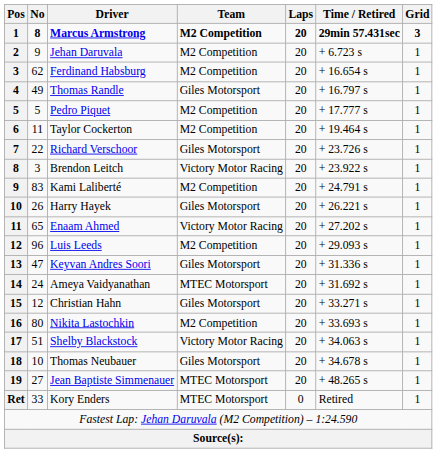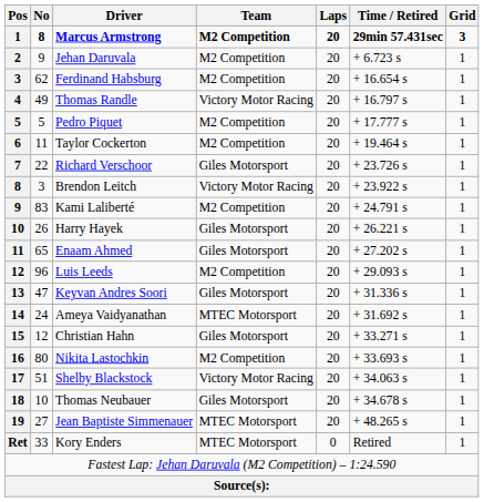Thomas Randle | Team: Giles Motorsport -> Victory Motor Racing
Enaam Ahmed | Team: Victory Motor Racing -> Giles Motorsport
